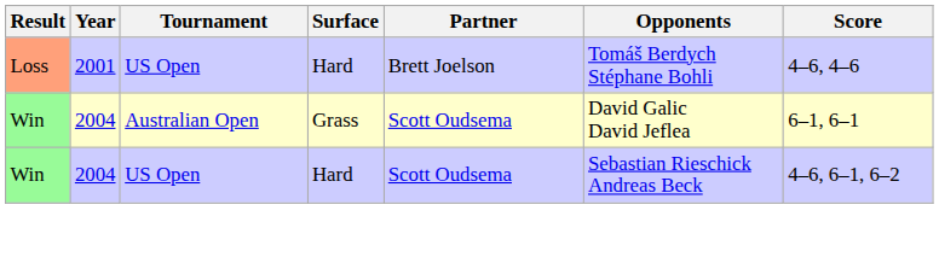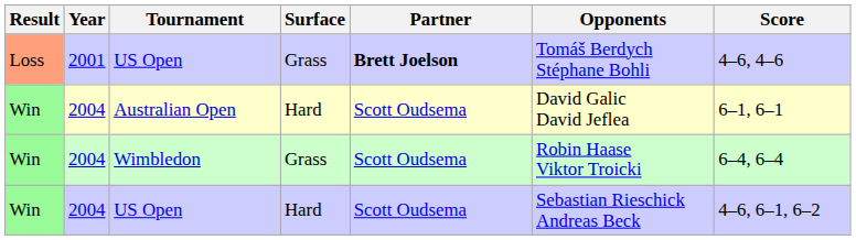Loss / US Open | Surface: Hard -> Grass
Loss / US Open | Partner: normal -> bold
Australian Open | Surface: Grass -> Hard
+ row: Win | 2004 | Wimbledon | Grass | Scott Oudsema | Robin Haase Viktor Troicki | 6–4, 6–4
